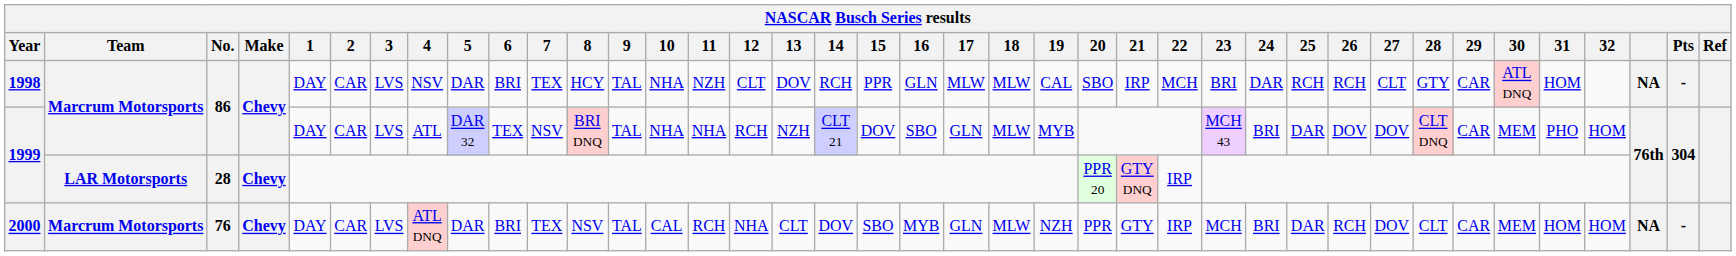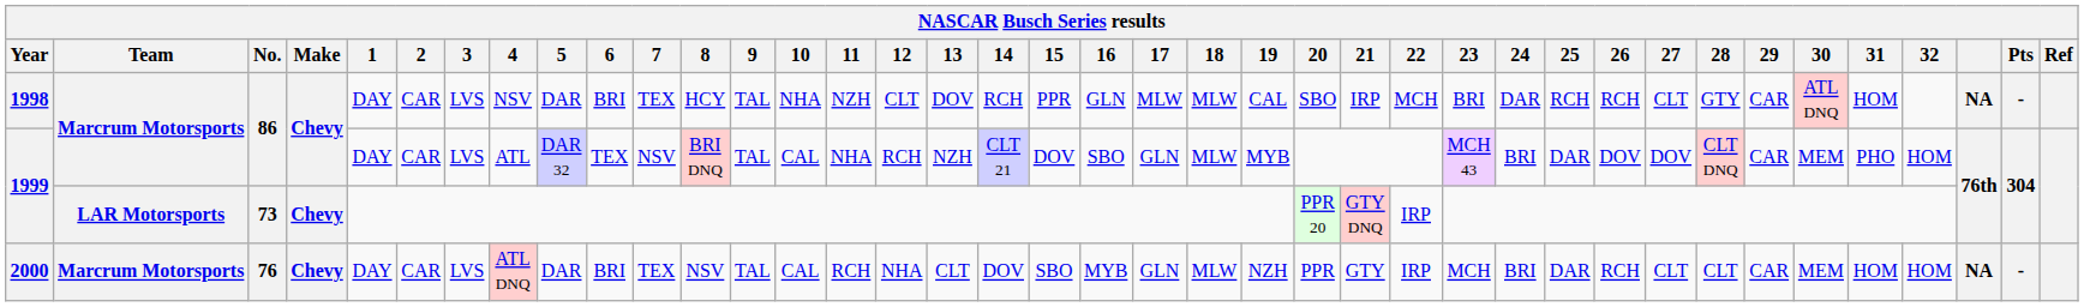1999 / Marcrum Motorsports | 10: NHA -> CAL
1999 / LAR Motorsports | No.: 28 -> 73
2000 | 27: DOV -> CLT
